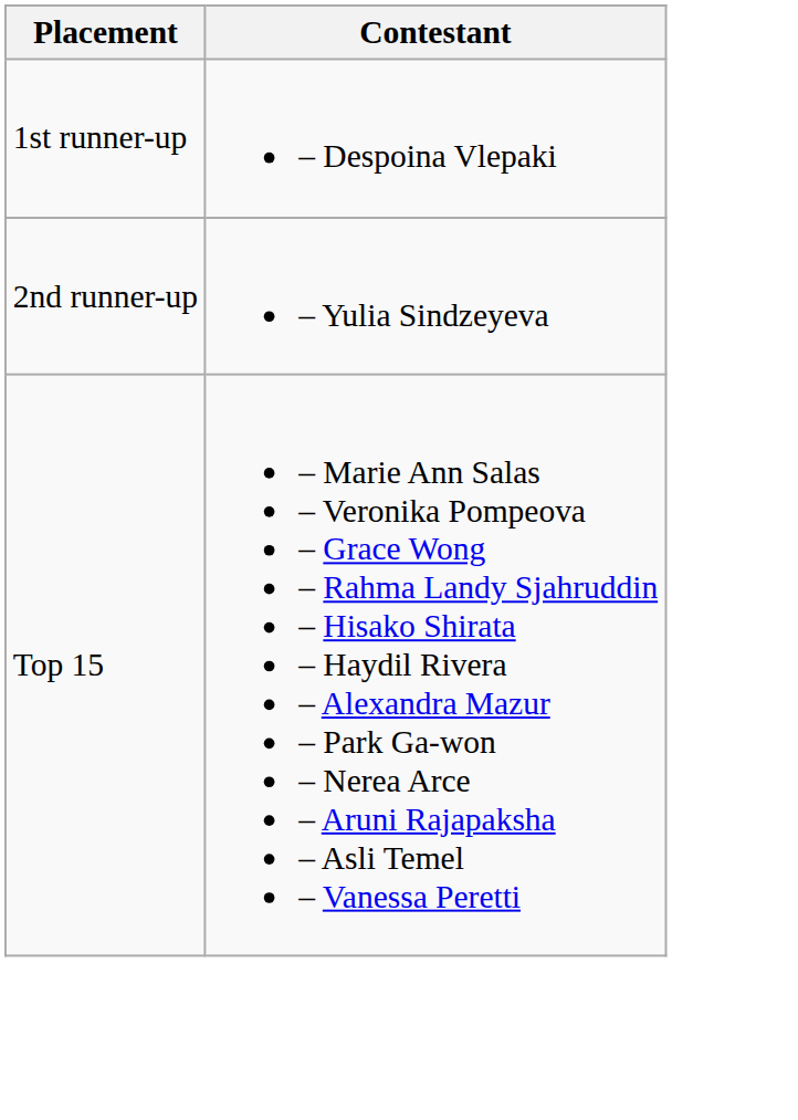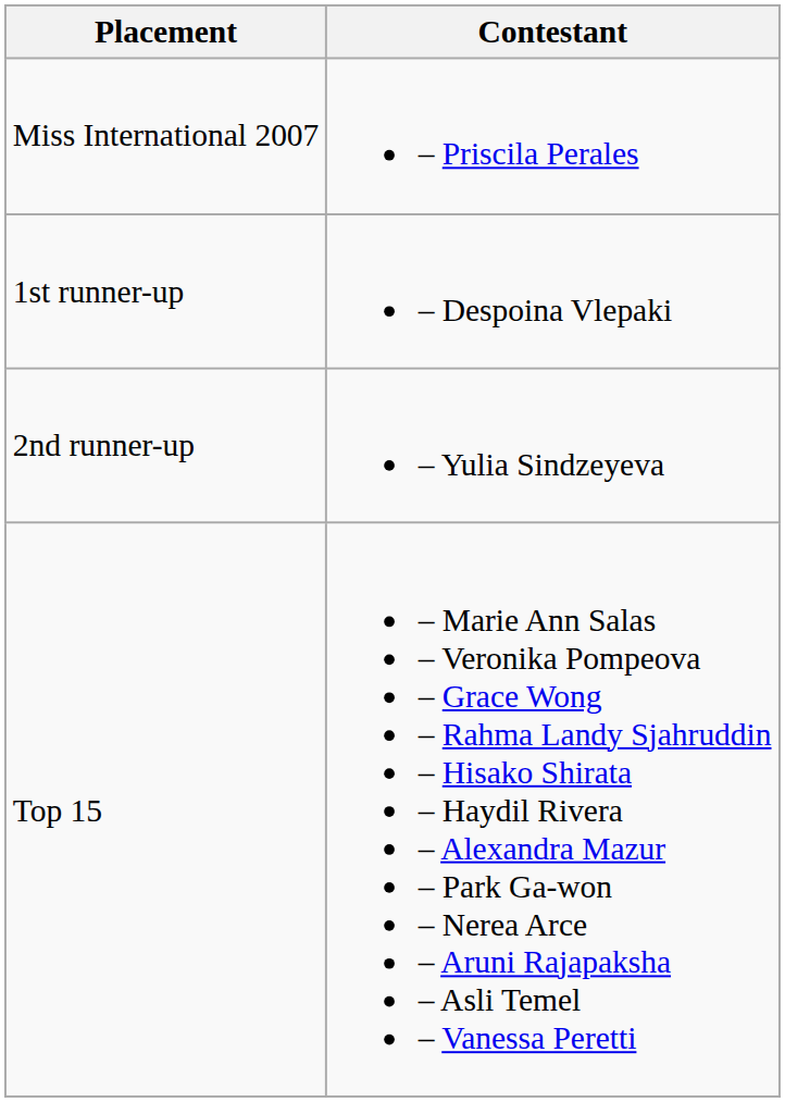+ row: Miss International 2007 | – Priscila Perales
